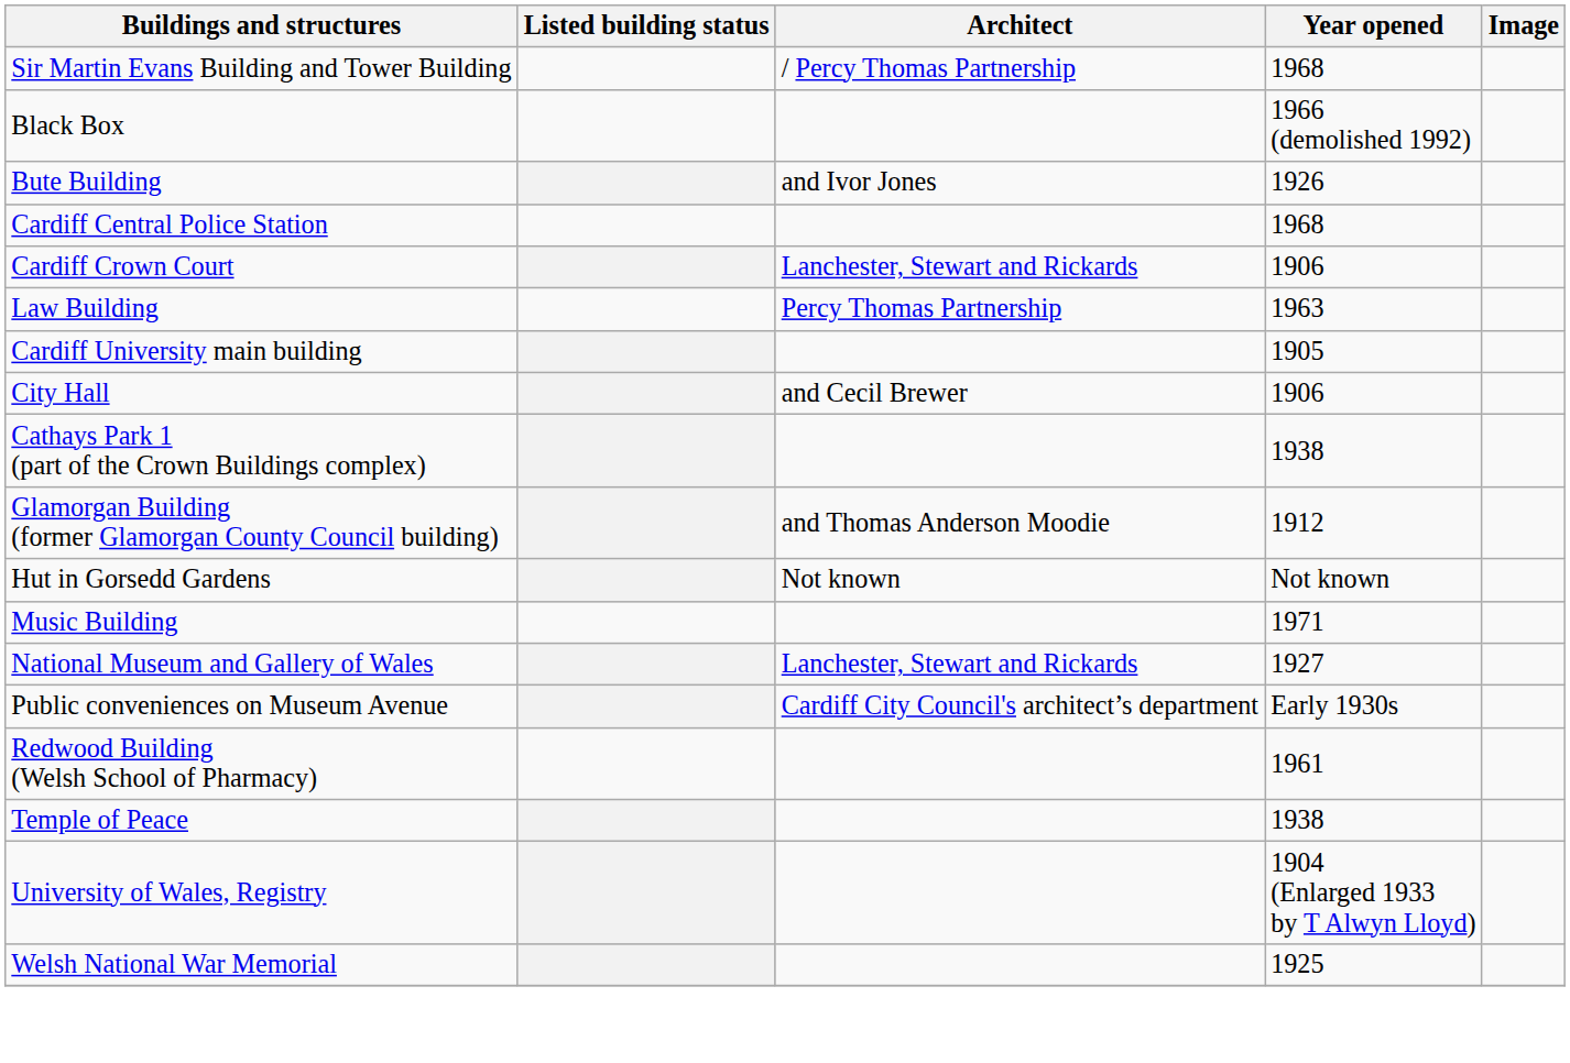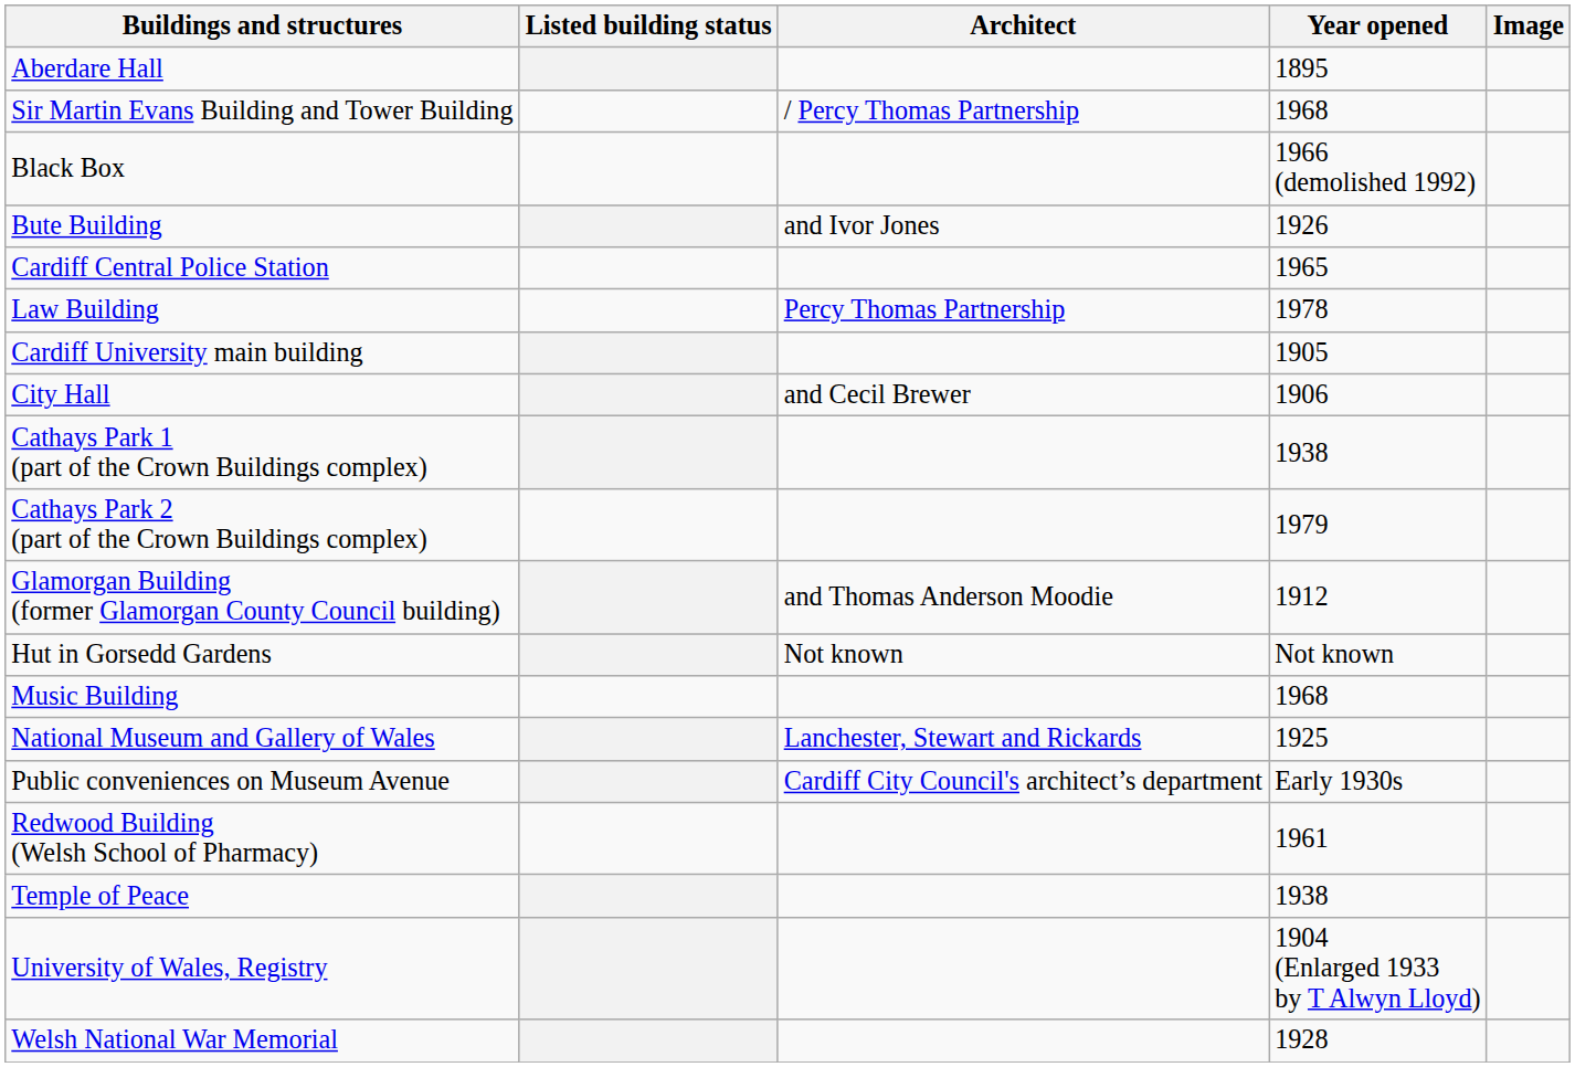+ row: Aberdare Hall | 1895
Cardiff Central Police Station | Year opened: 1968 -> 1965
- row: Cardiff Crown Court | Lanchester, Stewart and Rickards | 1906
Law Building | Year opened: 1963 -> 1978
+ row: Cathays Park 2 (part of the Crown Buildings complex) | 1979
Music Building | Year opened: 1971 -> 1968
National Museum and Gallery of Wales | Year opened: 1927 -> 1925
Welsh National War Memorial | Year opened: 1925 -> 1928
